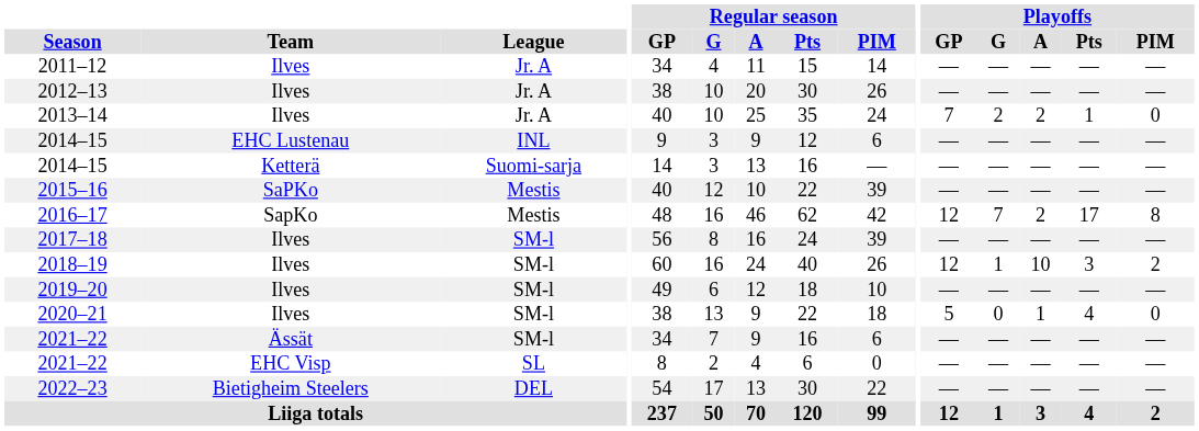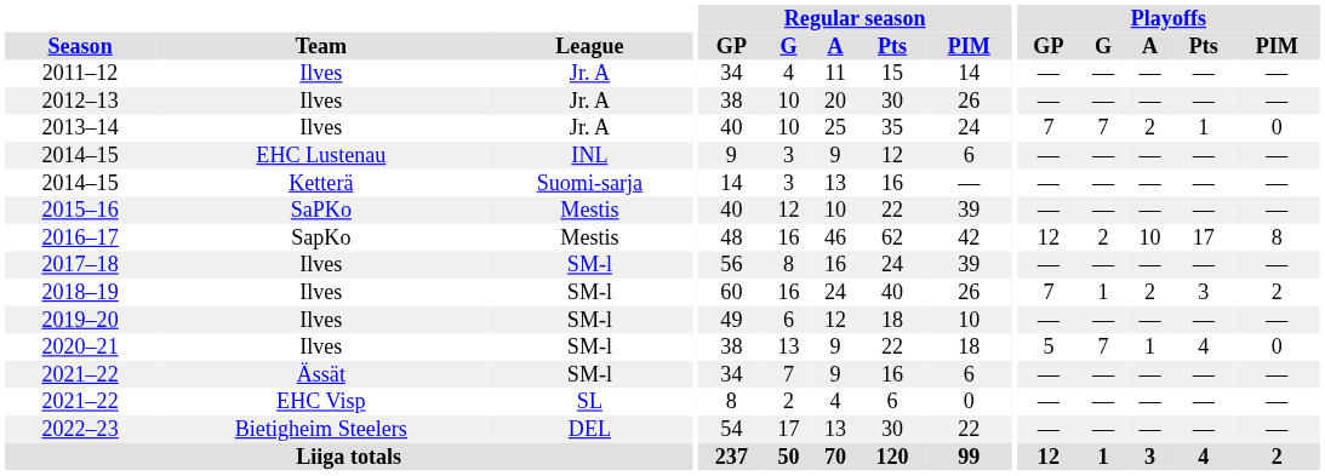2013–14 | Playoffs / G: 2 -> 7
2016–17 | Playoffs / G: 7 -> 2
2016–17 | Playoffs / A: 2 -> 10
2018–19 | Playoffs / GP: 12 -> 7
2018–19 | Playoffs / A: 10 -> 2
2020–21 | Playoffs / G: 0 -> 7
